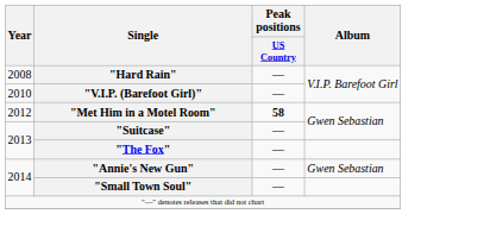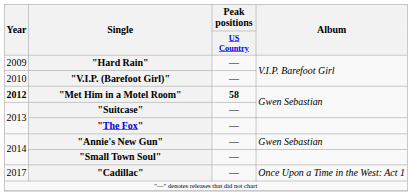"Hard Rain" | Year: 2008 -> 2009
"Met Him in a Motel Room" | Year: normal -> bold
+ row: 2017 | "Cadillac" | — | Once Upon a Time in the West: Act 1
